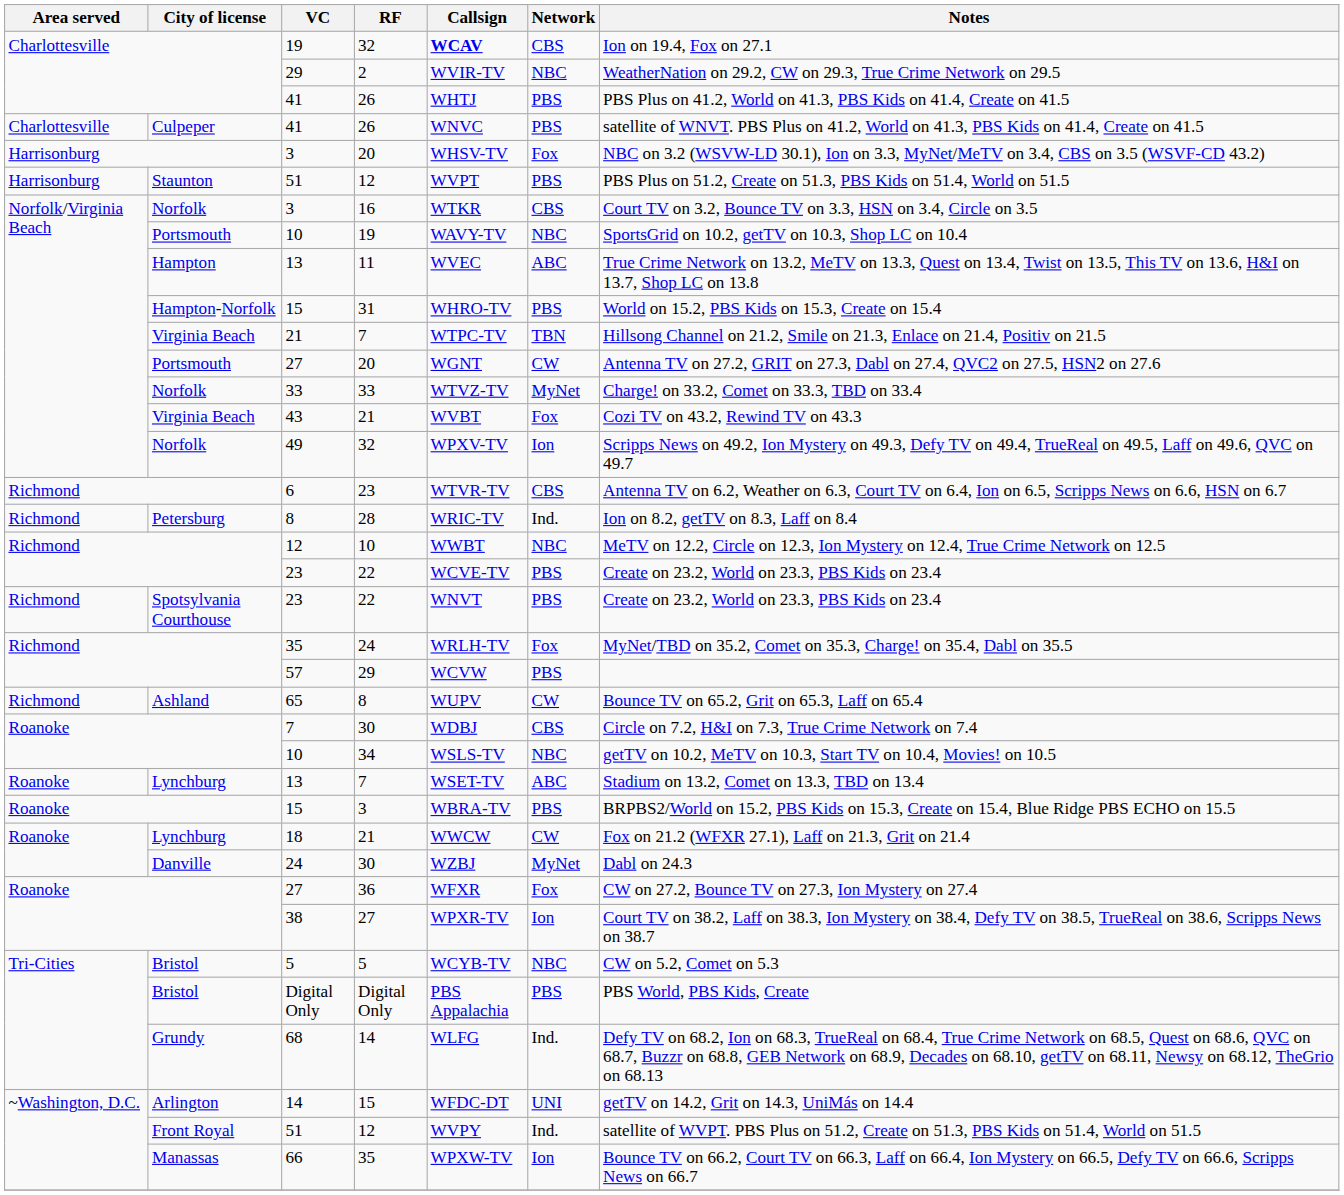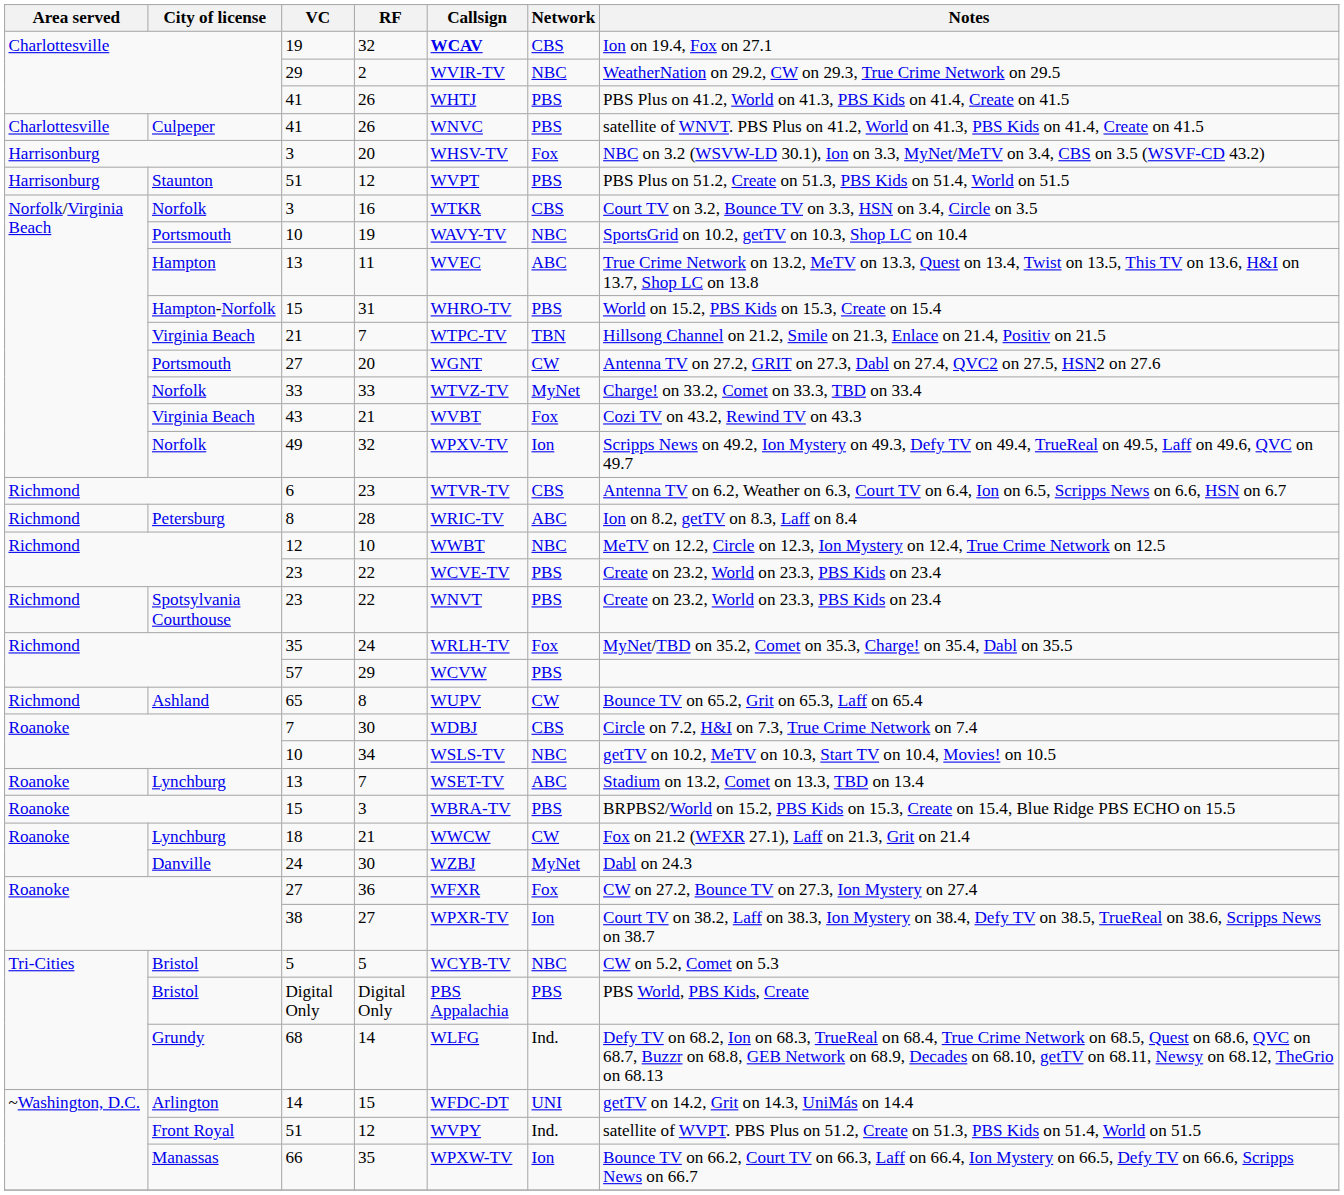28 | Network: Ind. -> ABC
